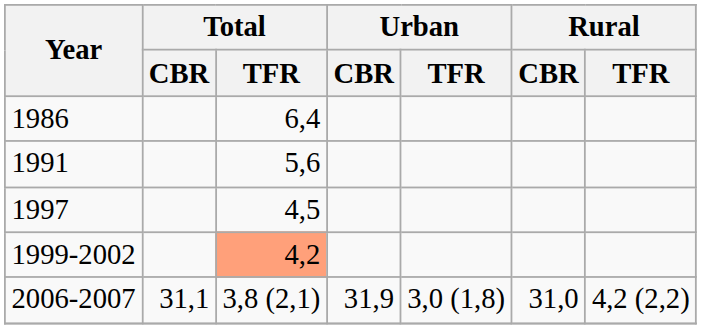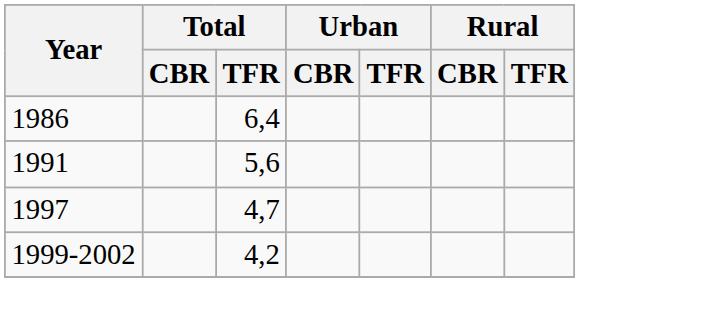1997 | Total / TFR: 4,5 -> 4,7
1999-2002 | Total / TFR: lightsalmon background -> no background
- row: 2006-2007 | 31,1 | 3,8 (2,1) | 31,9 | 3,0 (1,8) | 31,0 | 4,2 (2,2)
